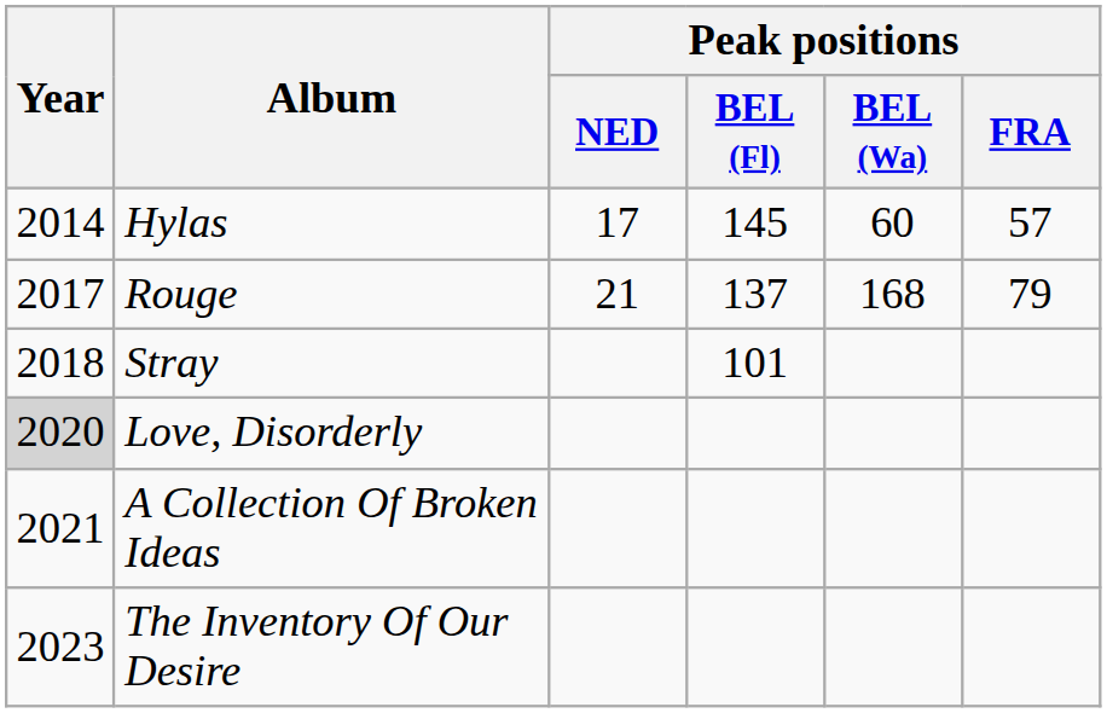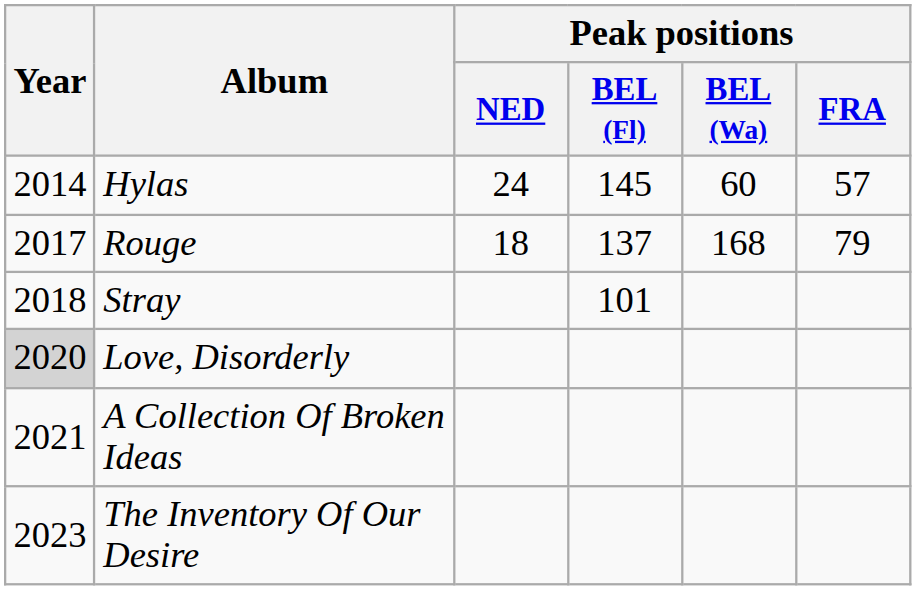Hylas | Peak positions / NED: 17 -> 24
Rouge | Peak positions / NED: 21 -> 18
